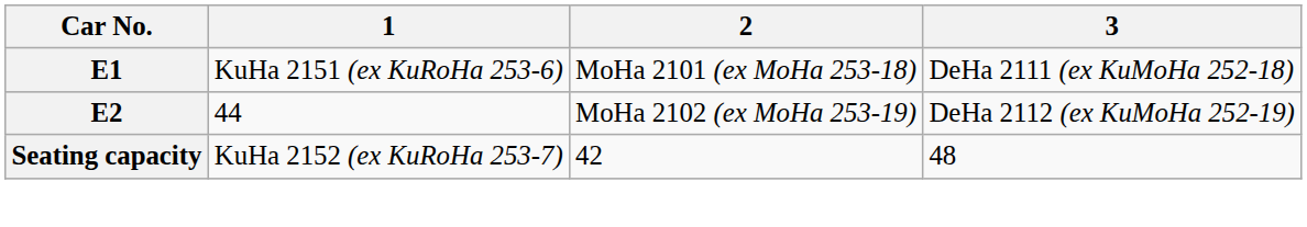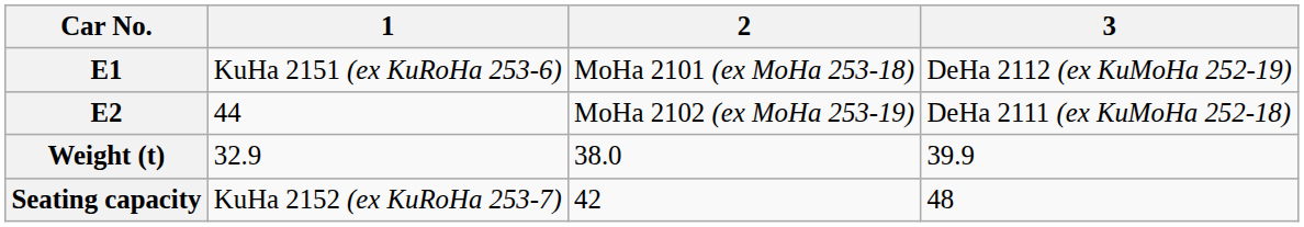E1 | 3: DeHa 2111 (ex KuMoHa 252-18) -> DeHa 2112 (ex KuMoHa 252-19)
E2 | 3: DeHa 2112 (ex KuMoHa 252-19) -> DeHa 2111 (ex KuMoHa 252-18)
+ row: Weight (t) | 32.9 | 38.0 | 39.9
